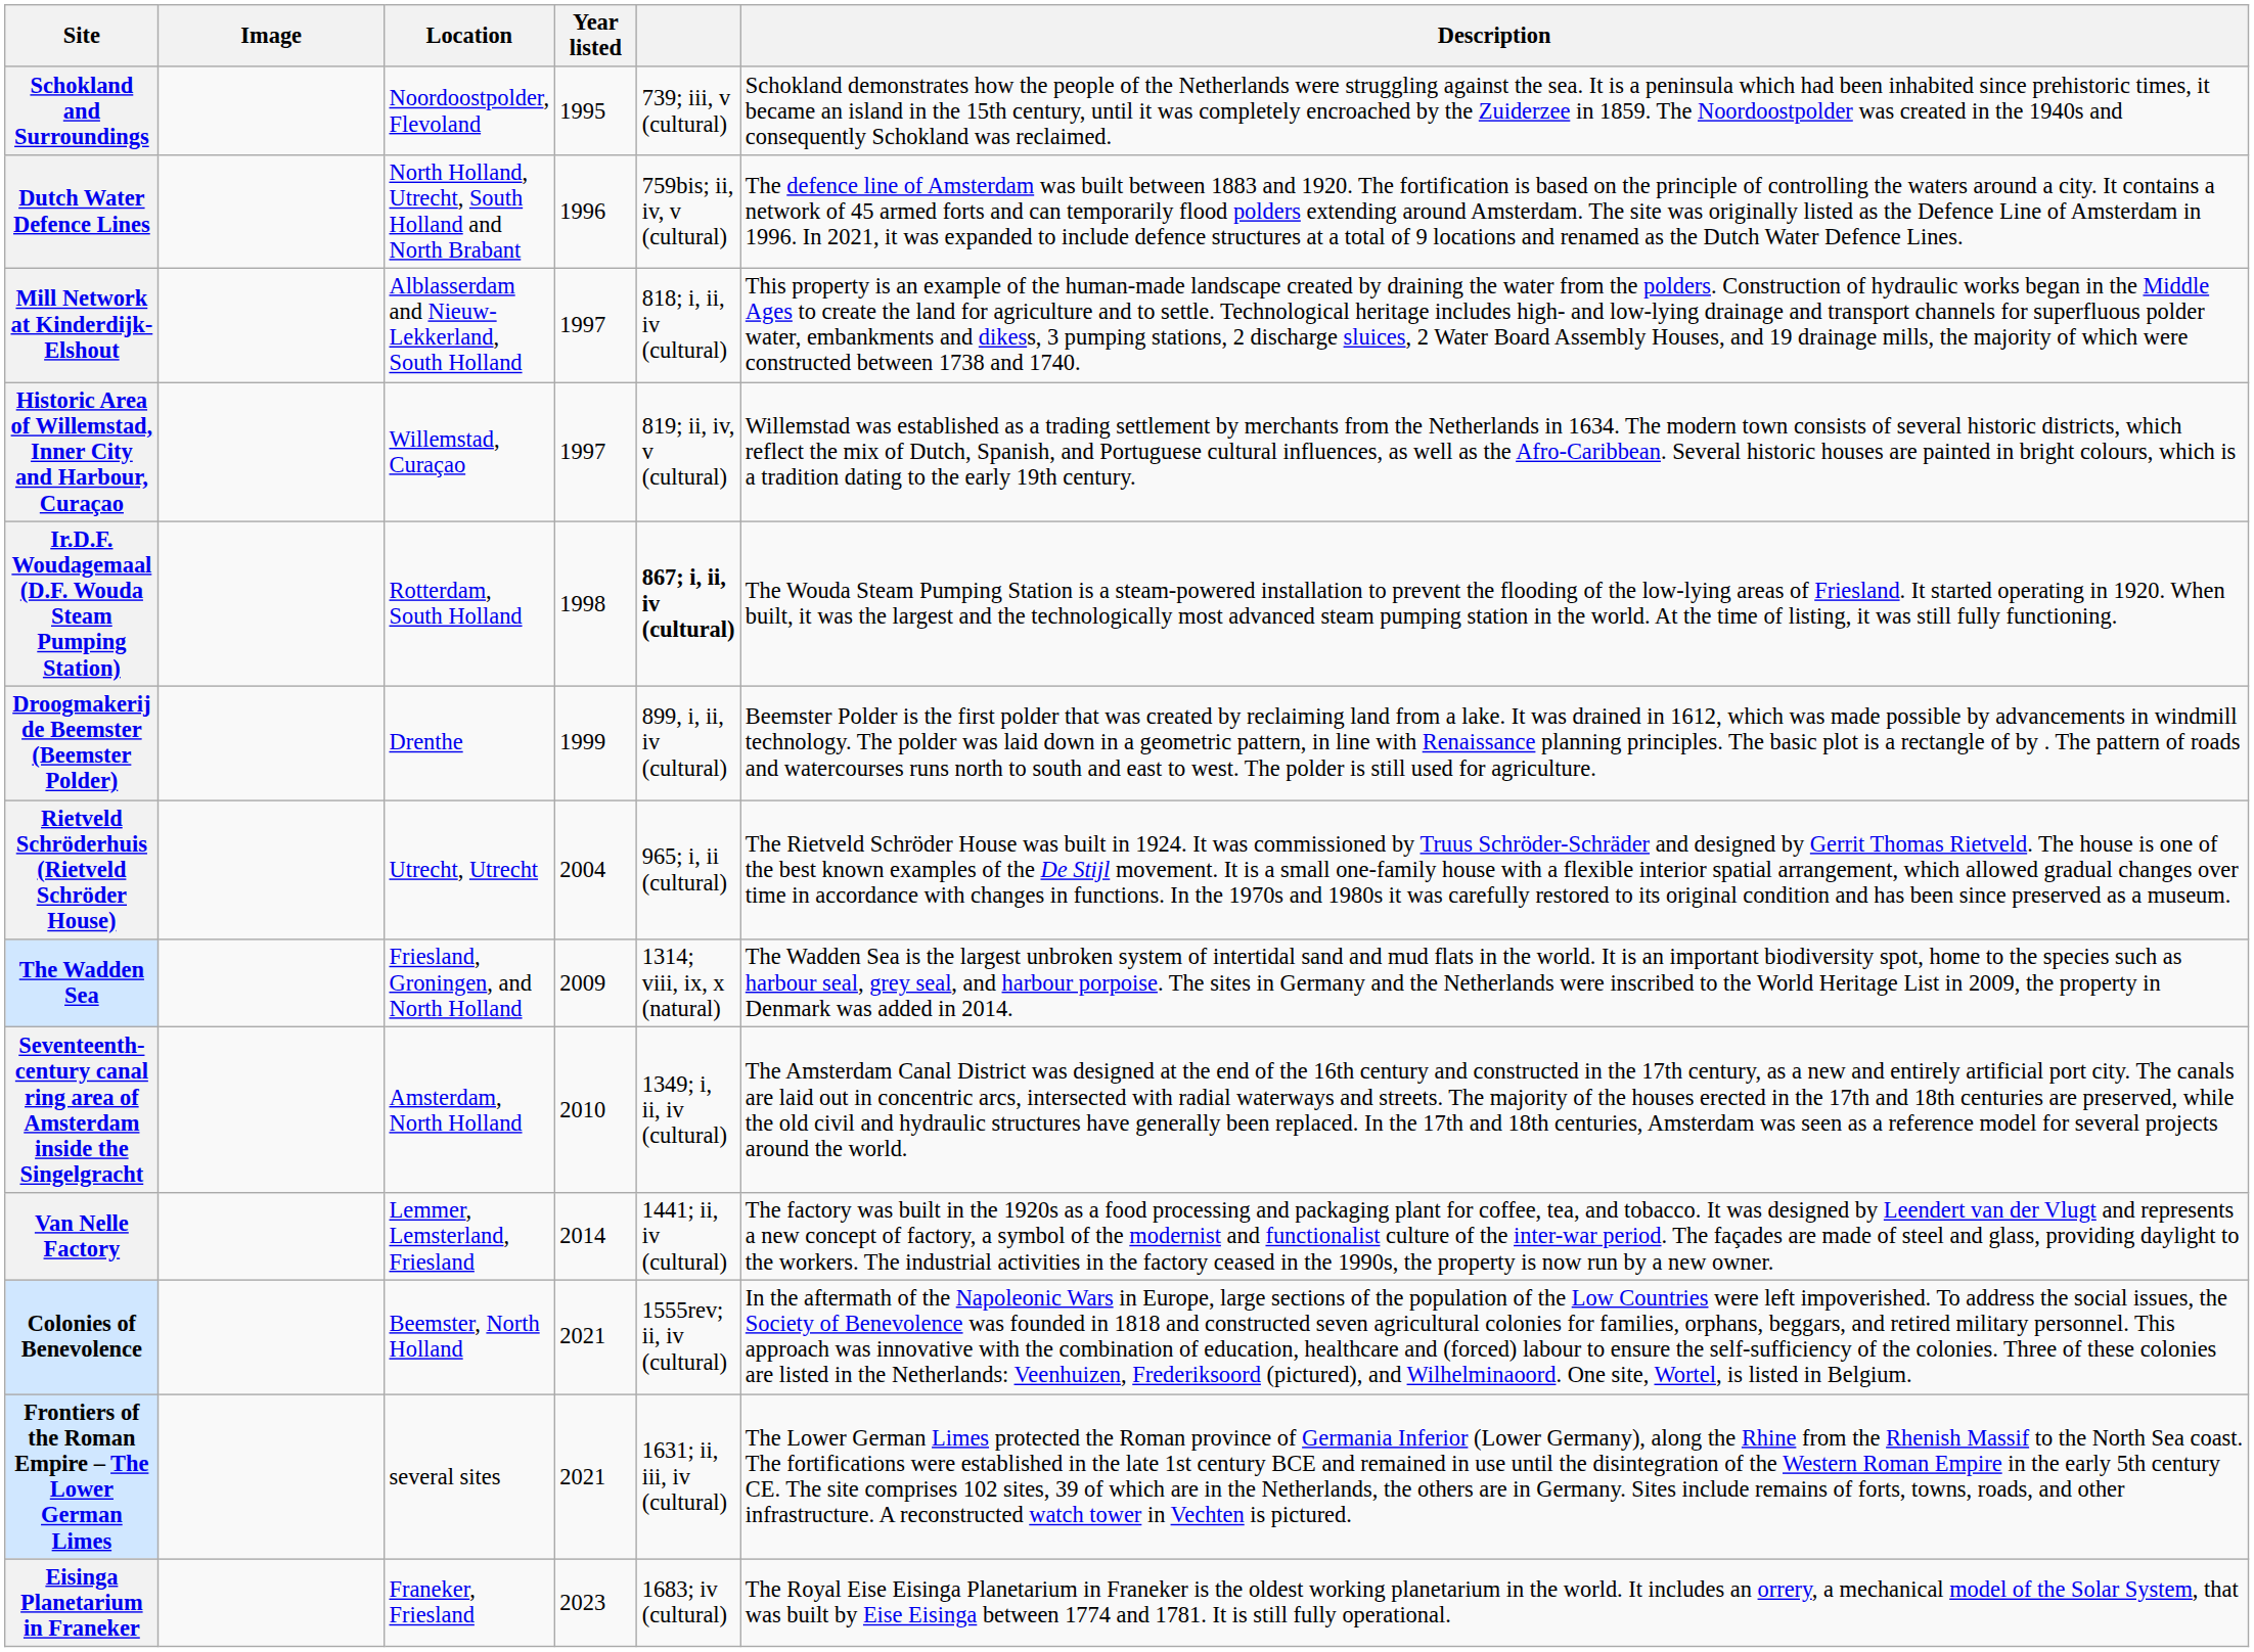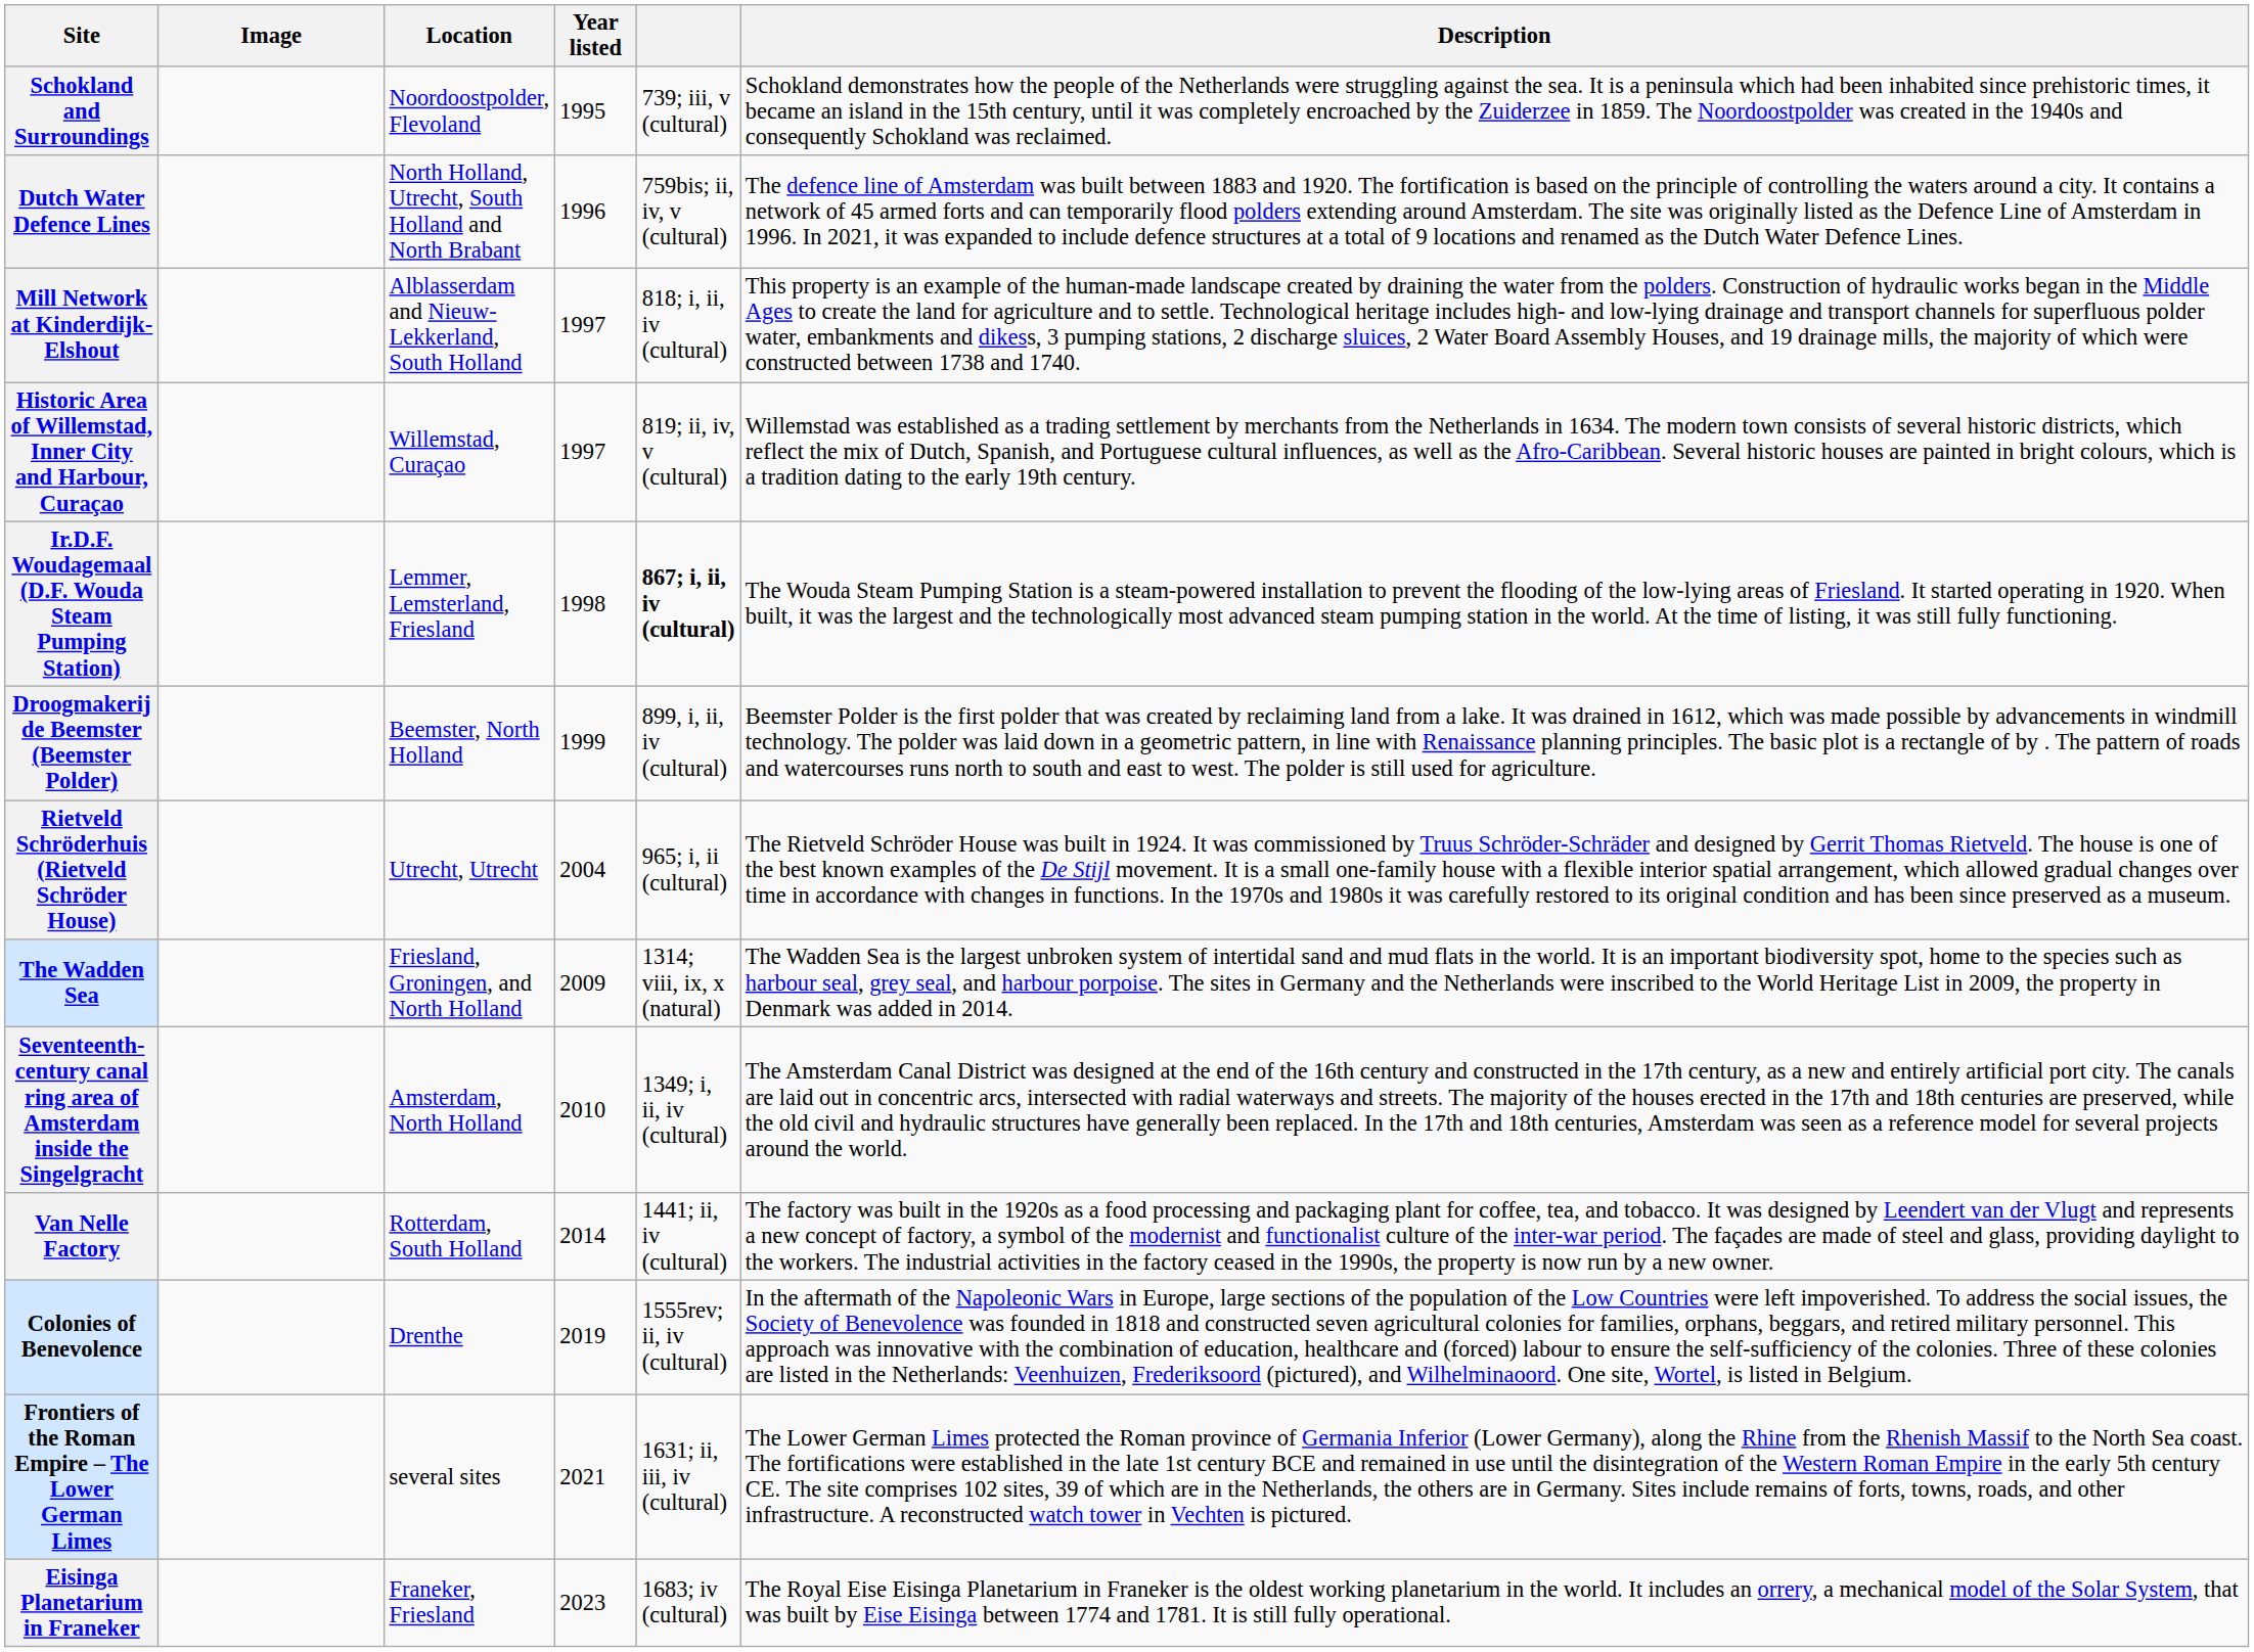Ir.D.F. Woudagemaal (D.F. Wouda Steam Pumping Station) | Location: Rotterdam, South Holland -> Lemmer, Lemsterland, Friesland
Droogmakerij de Beemster (Beemster Polder) | Location: Drenthe -> Beemster, North Holland
Van Nelle Factory | Location: Lemmer, Lemsterland, Friesland -> Rotterdam, South Holland
Colonies of Benevolence | Location: Beemster, North Holland -> Drenthe
Colonies of Benevolence | Year listed: 2021 -> 2019
